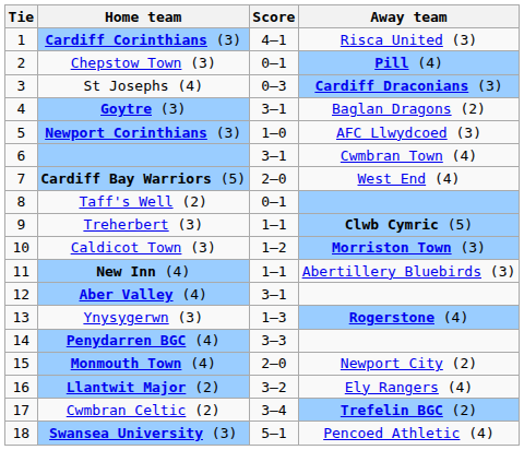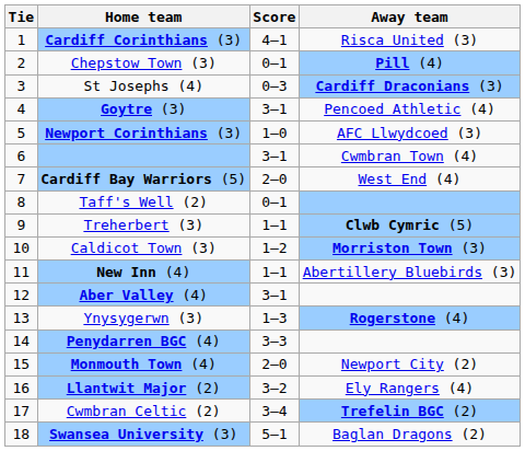Goytre (3) | Away team: Baglan Dragons (2) -> Pencoed Athletic (4)
Swansea University (3) | Away team: Pencoed Athletic (4) -> Baglan Dragons (2)
